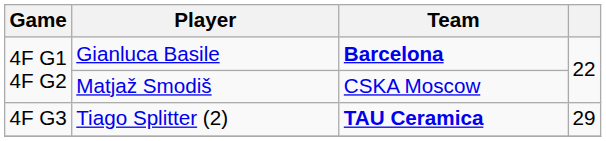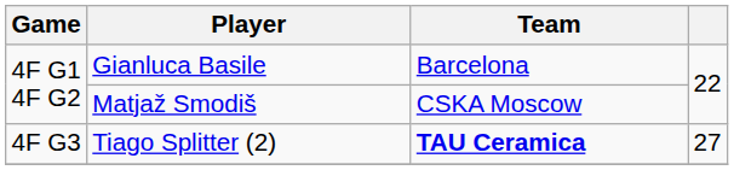Gianluca Basile | Team: bold -> normal
Tiago Splitter (2) | column 4: 29 -> 27
